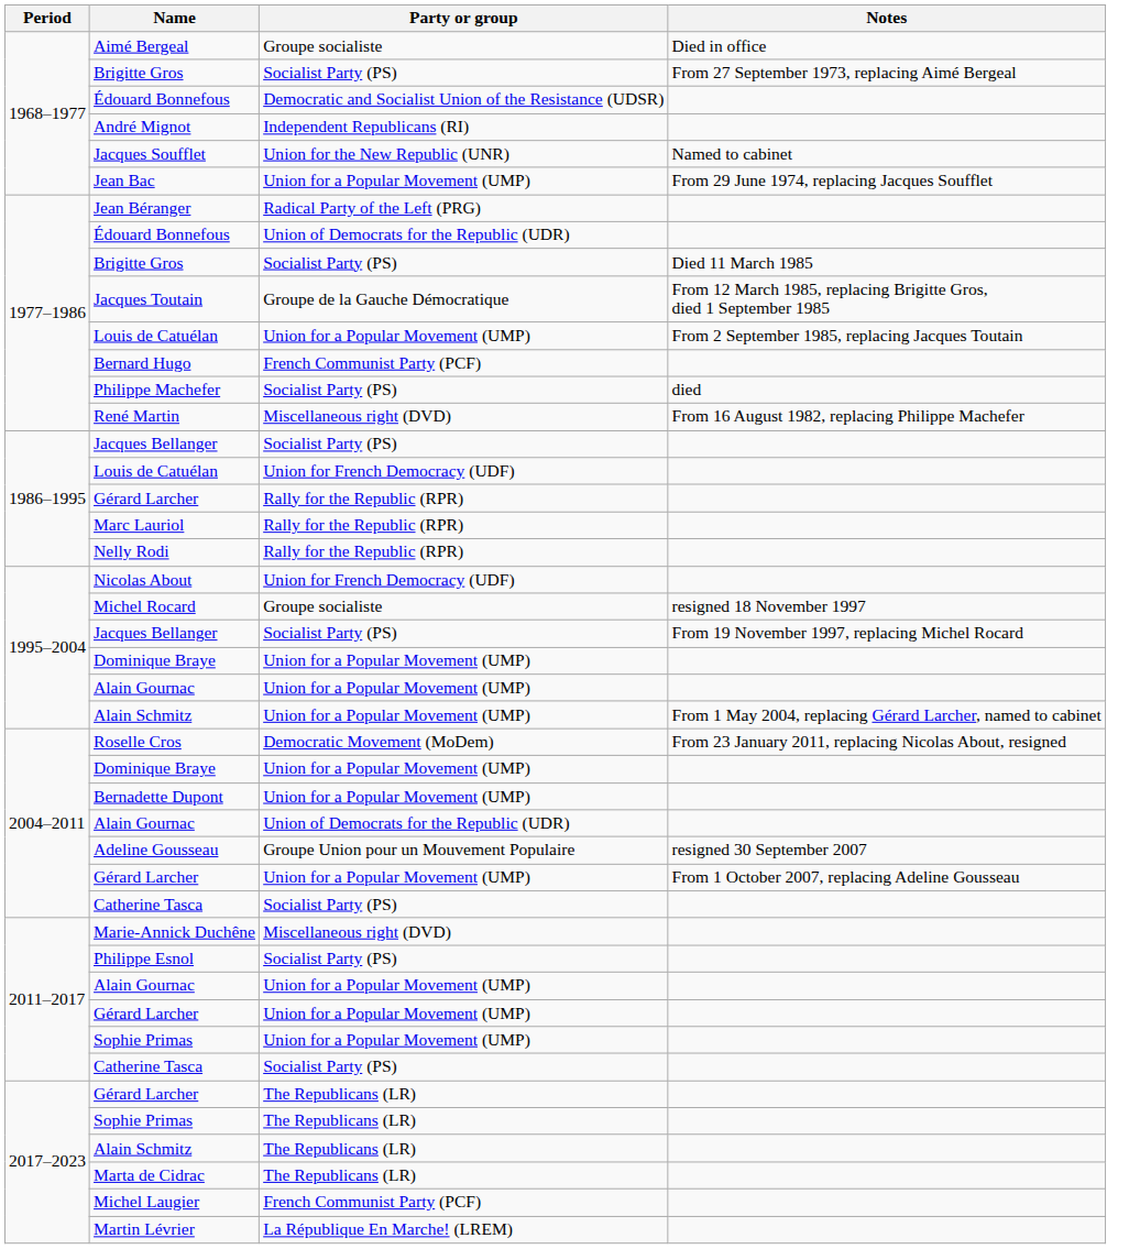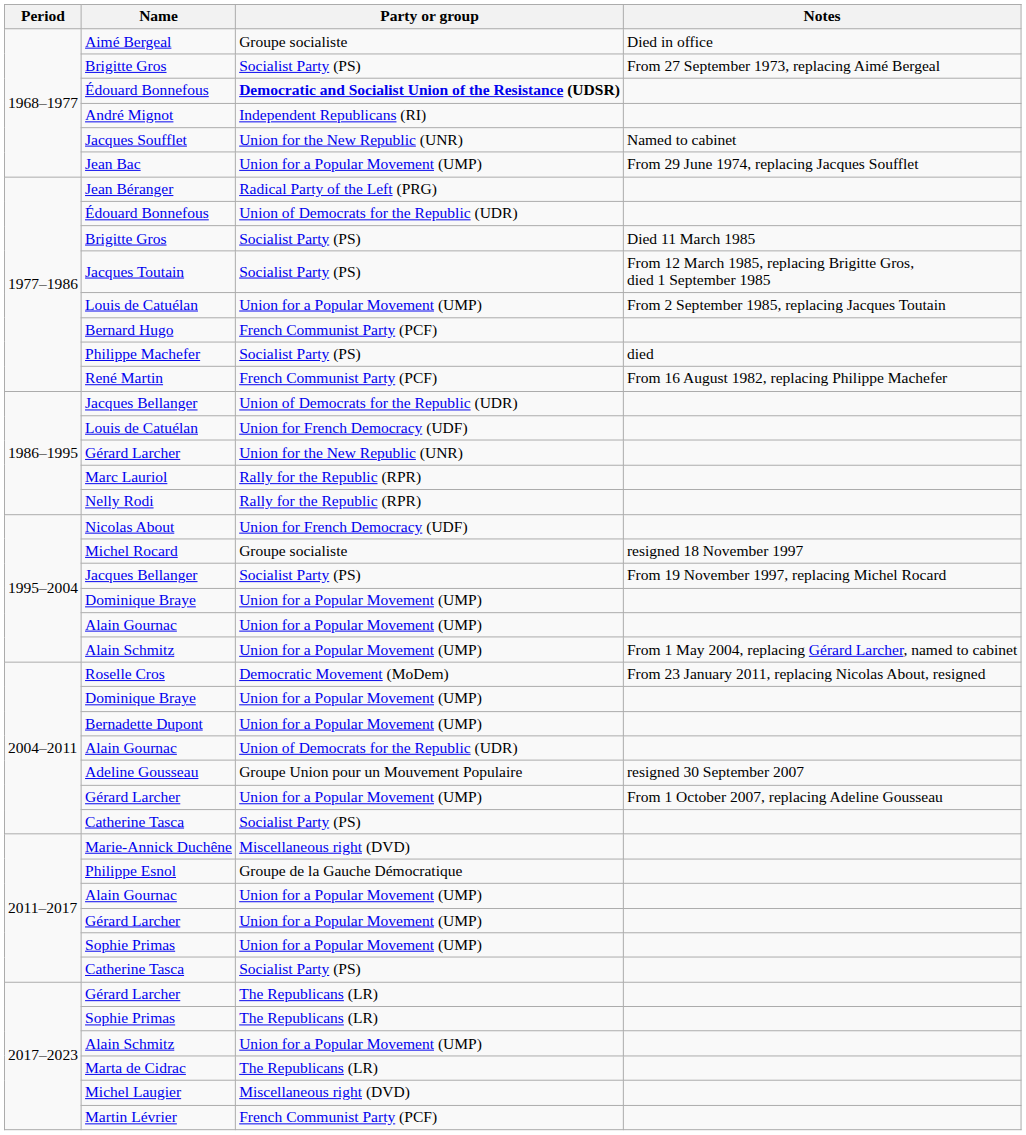1968–1977 / Édouard Bonnefous | Party or group: normal -> bold
Jacques Toutain | Party or group: Groupe de la Gauche Démocratique -> Socialist Party (PS)
René Martin | Party or group: Miscellaneous right (DVD) -> French Communist Party (PCF)
1986–1995 / Jacques Bellanger | Party or group: Socialist Party (PS) -> Union of Democrats for the Republic (UDR)
1986–1995 / Gérard Larcher | Party or group: Rally for the Republic (RPR) -> Union for the New Republic (UNR)
Philippe Esnol | Party or group: Socialist Party (PS) -> Groupe de la Gauche Démocratique
2017–2023 / Alain Schmitz | Party or group: The Republicans (LR) -> Union for a Popular Movement (UMP)
Michel Laugier | Party or group: French Communist Party (PCF) -> Miscellaneous right (DVD)
Martin Lévrier | Party or group: La République En Marche! (LREM) -> French Communist Party (PCF)
